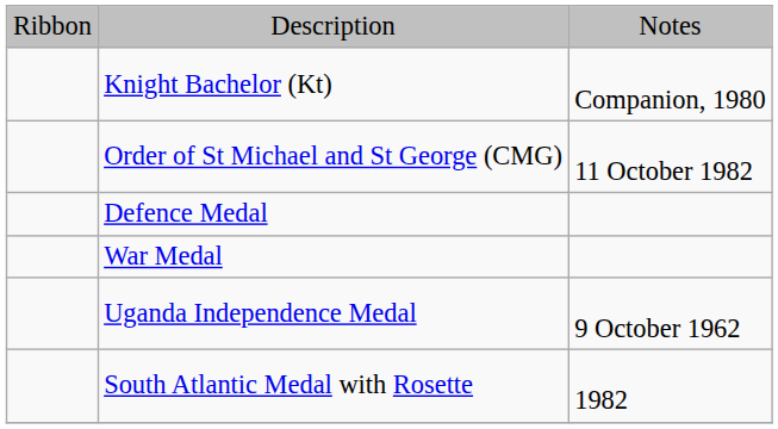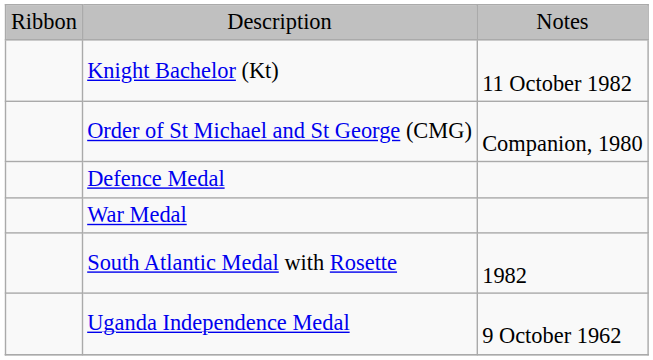Knight Bachelor (Kt) | column 3: Companion, 1980 -> 11 October 1982
Order of St Michael and St George (CMG) | column 3: 11 October 1982 -> Companion, 1980
rows swapped: South Atlantic Medal with Rosette <-> Uganda Independence Medal
